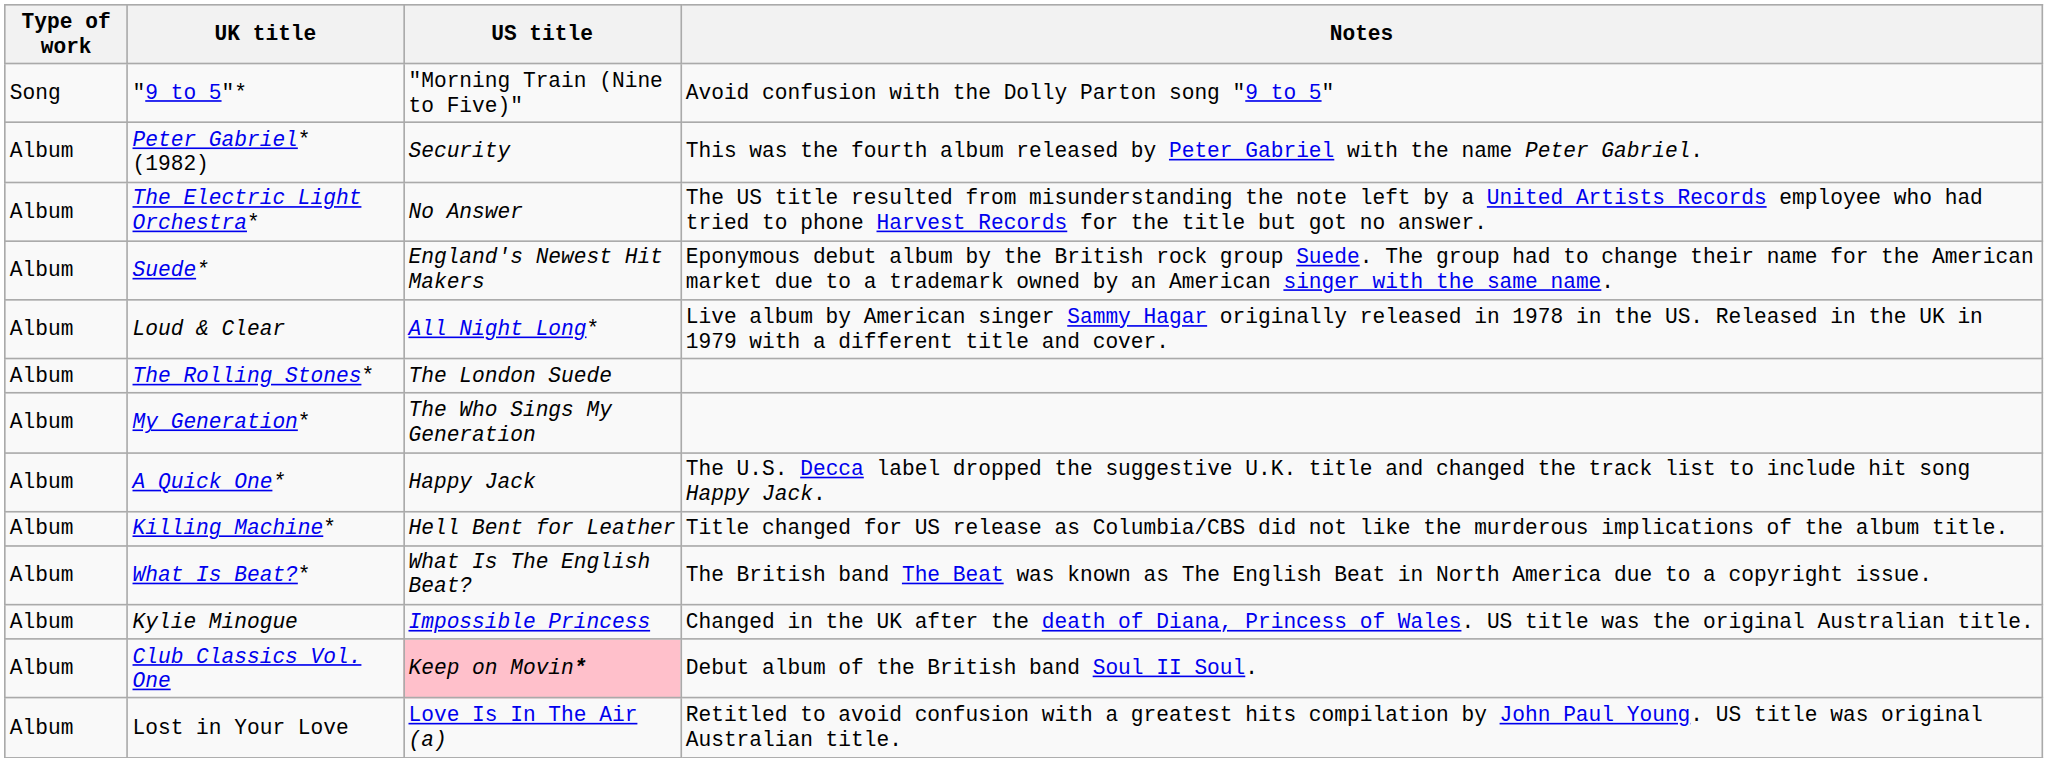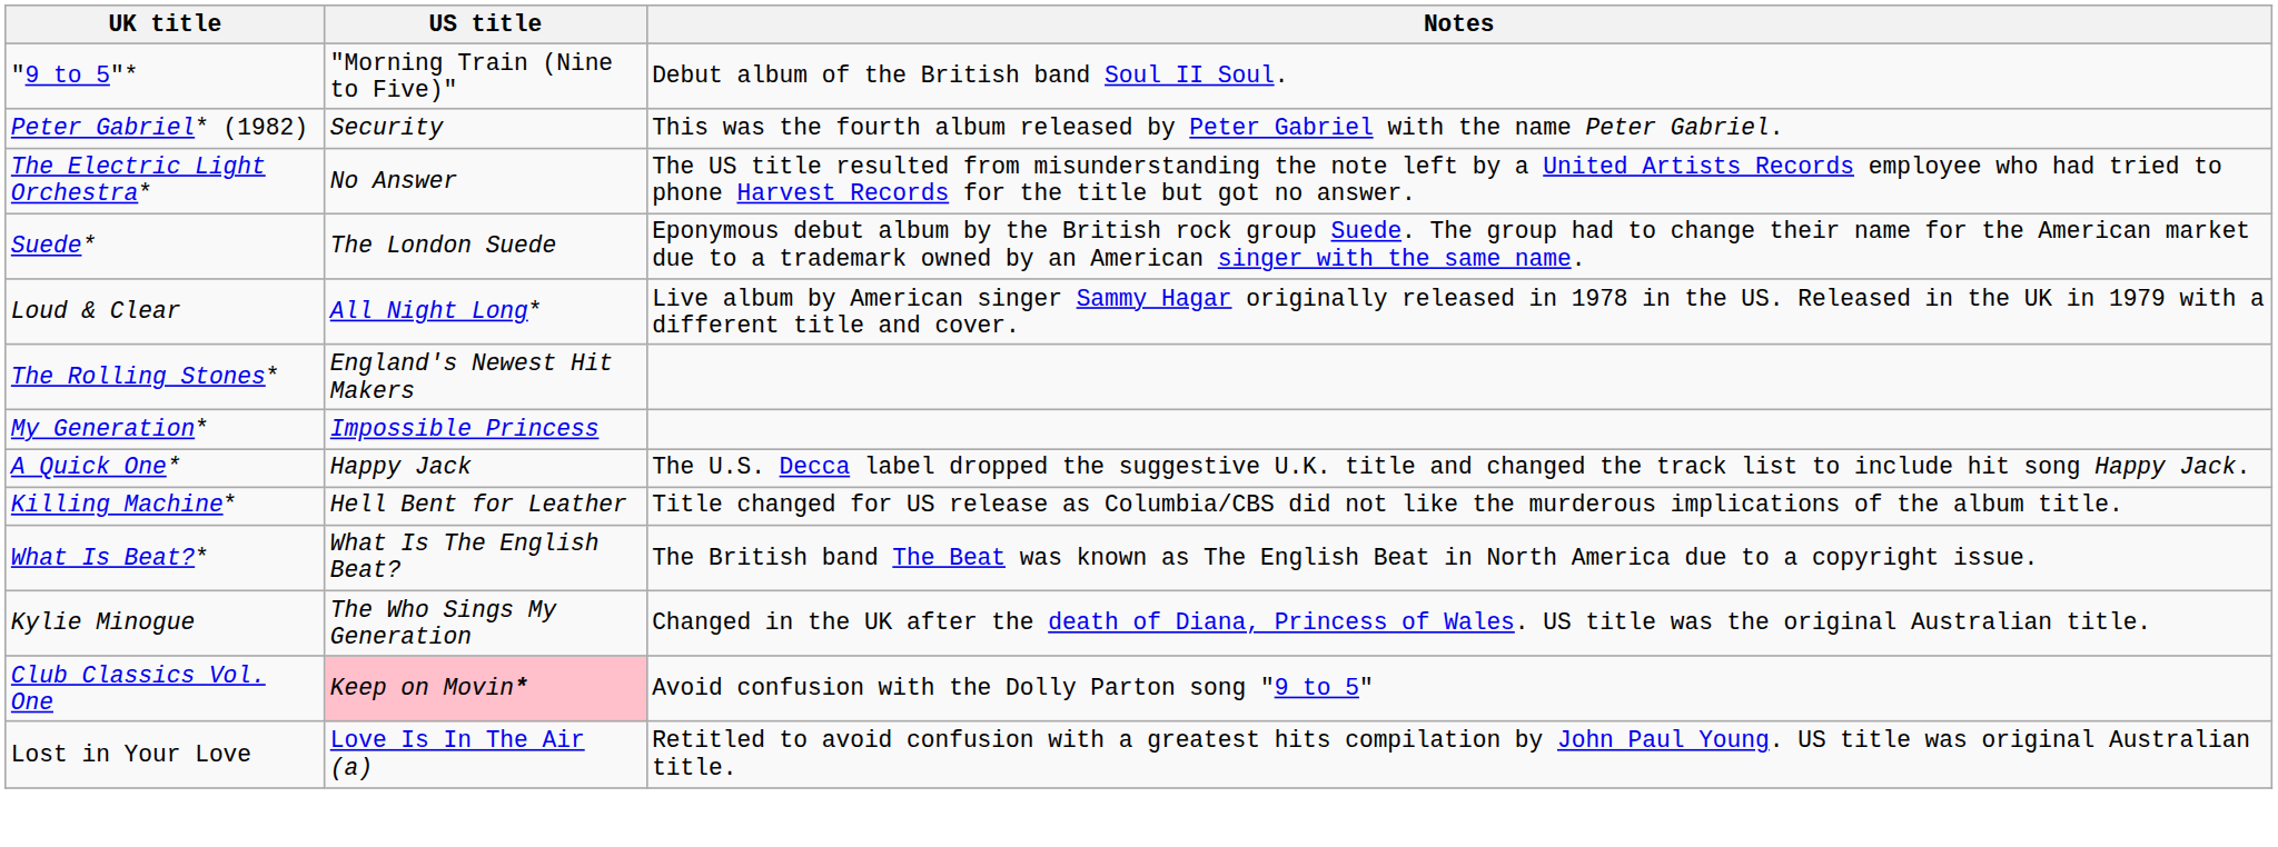- column: Type of work | Song | Album | Album | Album | Album | Album | Album | Album | Album | Album | Album | Album | Album
"9 to 5"* | Notes: Avoid confusion with the Dolly Parton song "9 to 5" -> Debut album of the British band Soul II Soul.
Suede* | US title: England's Newest Hit Makers -> The London Suede
The Rolling Stones* | US title: The London Suede -> England's Newest Hit Makers
My Generation* | US title: The Who Sings My Generation -> Impossible Princess
Kylie Minogue | US title: Impossible Princess -> The Who Sings My Generation
Club Classics Vol. One | Notes: Debut album of the British band Soul II Soul. -> Avoid confusion with the Dolly Parton song "9 to 5"
